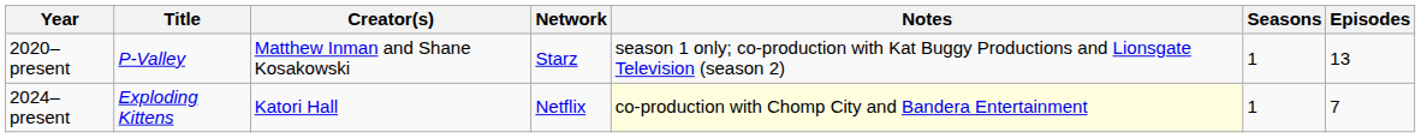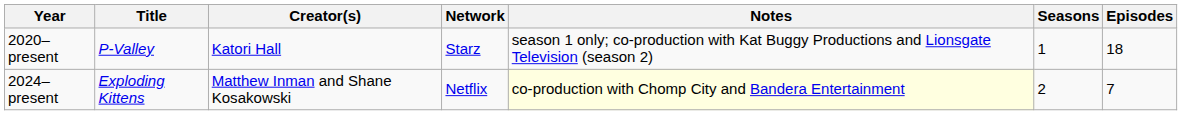2020–present | Creator(s): Matthew Inman and Shane Kosakowski -> Katori Hall
2020–present | Episodes: 13 -> 18
2024–present | Creator(s): Katori Hall -> Matthew Inman and Shane Kosakowski
2024–present | Seasons: 1 -> 2
